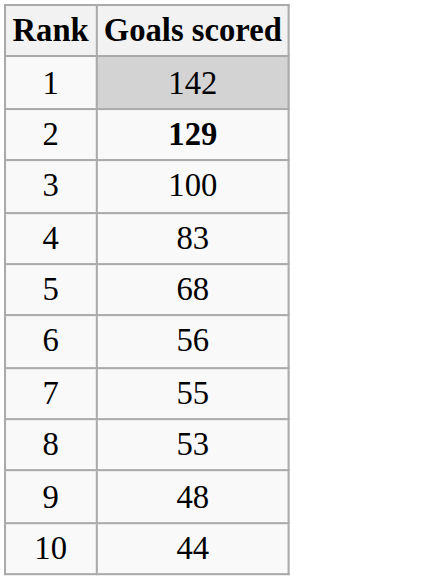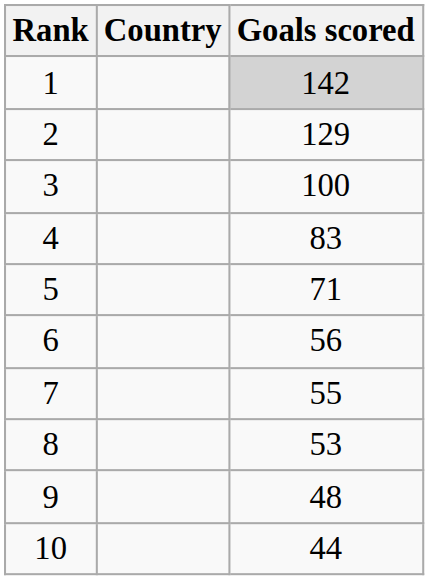+ column: Country
2 | Goals scored: bold -> normal
5 | Goals scored: 68 -> 71
